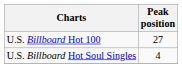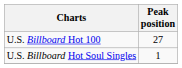U.S. Billboard Hot Soul Singles | Peak position: 4 -> 1
